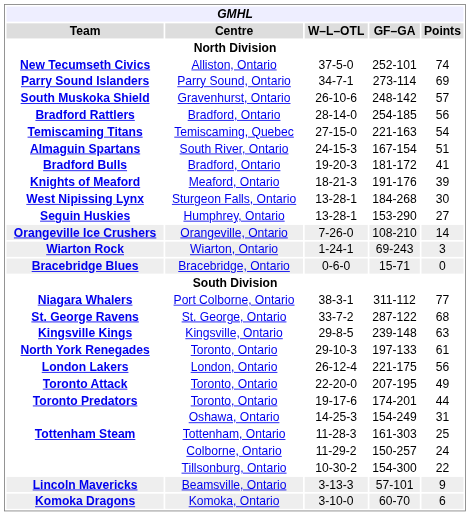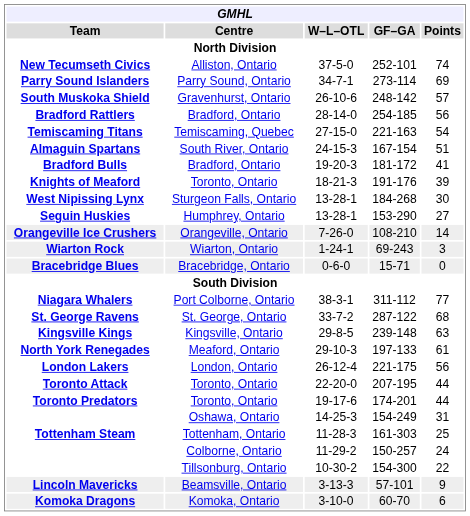Knights of Meaford | Centre: Meaford, Ontario -> Toronto, Ontario
North York Renegades | Centre: Toronto, Ontario -> Meaford, Ontario
Toronto Attack | Points: 49 -> 44
